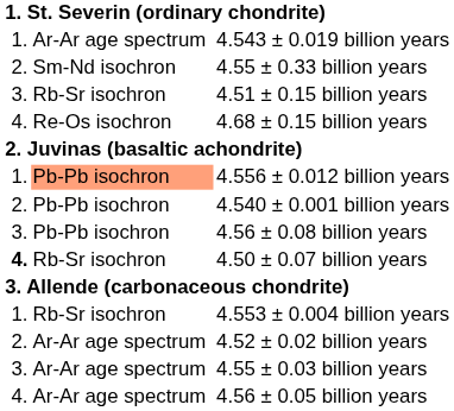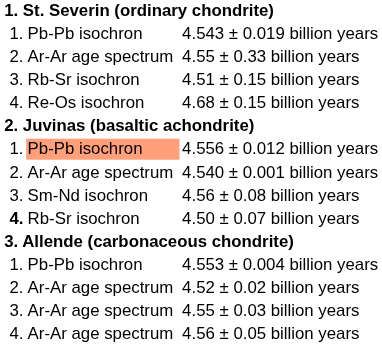4.543 ± 0.019 billion years | column 3: Ar-Ar age spectrum -> Pb-Pb isochron
4.55 ± 0.33 billion years | column 3: Sm-Nd isochron -> Ar-Ar age spectrum
4.540 ± 0.001 billion years | column 3: Pb-Pb isochron -> Ar-Ar age spectrum
4.56 ± 0.08 billion years | column 3: Pb-Pb isochron -> Sm-Nd isochron
4.553 ± 0.004 billion years | column 3: Rb-Sr isochron -> Pb-Pb isochron
